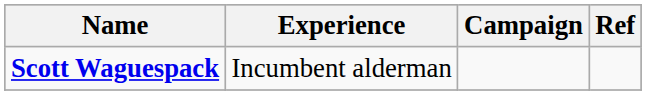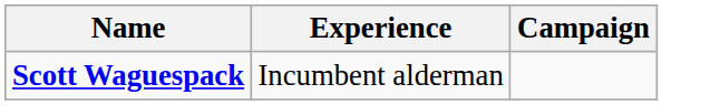- column: Ref
